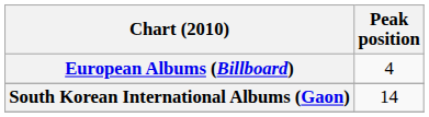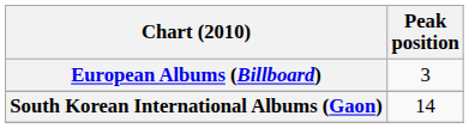European Albums (Billboard) | Peak position: 4 -> 3
